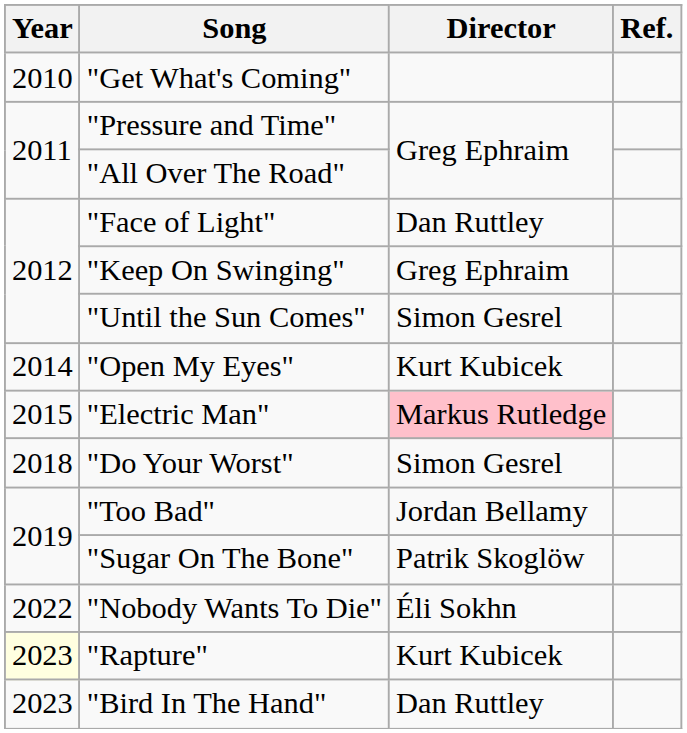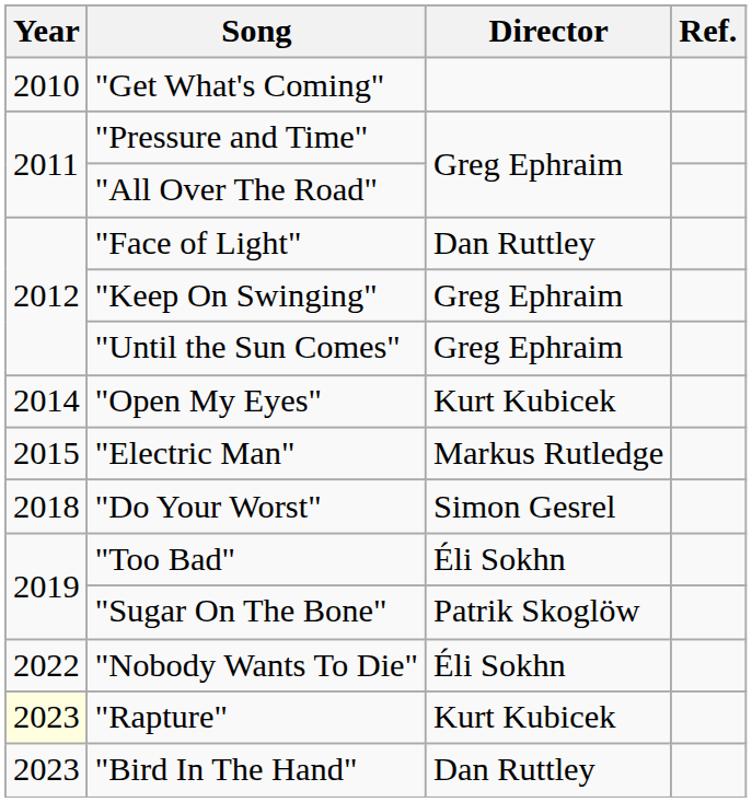"Until the Sun Comes" | Director: Simon Gesrel -> Greg Ephraim
"Electric Man" | Director: pink background -> no background
"Too Bad" | Director: Jordan Bellamy -> Éli Sokhn
